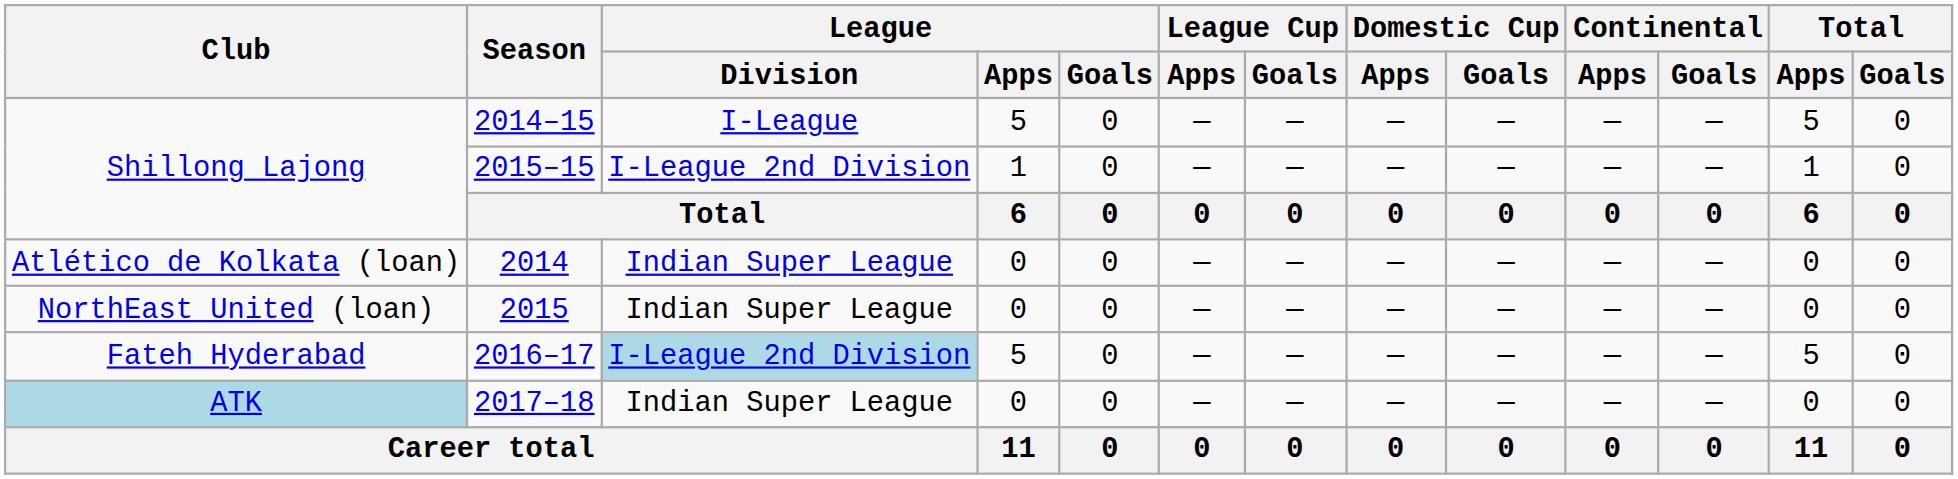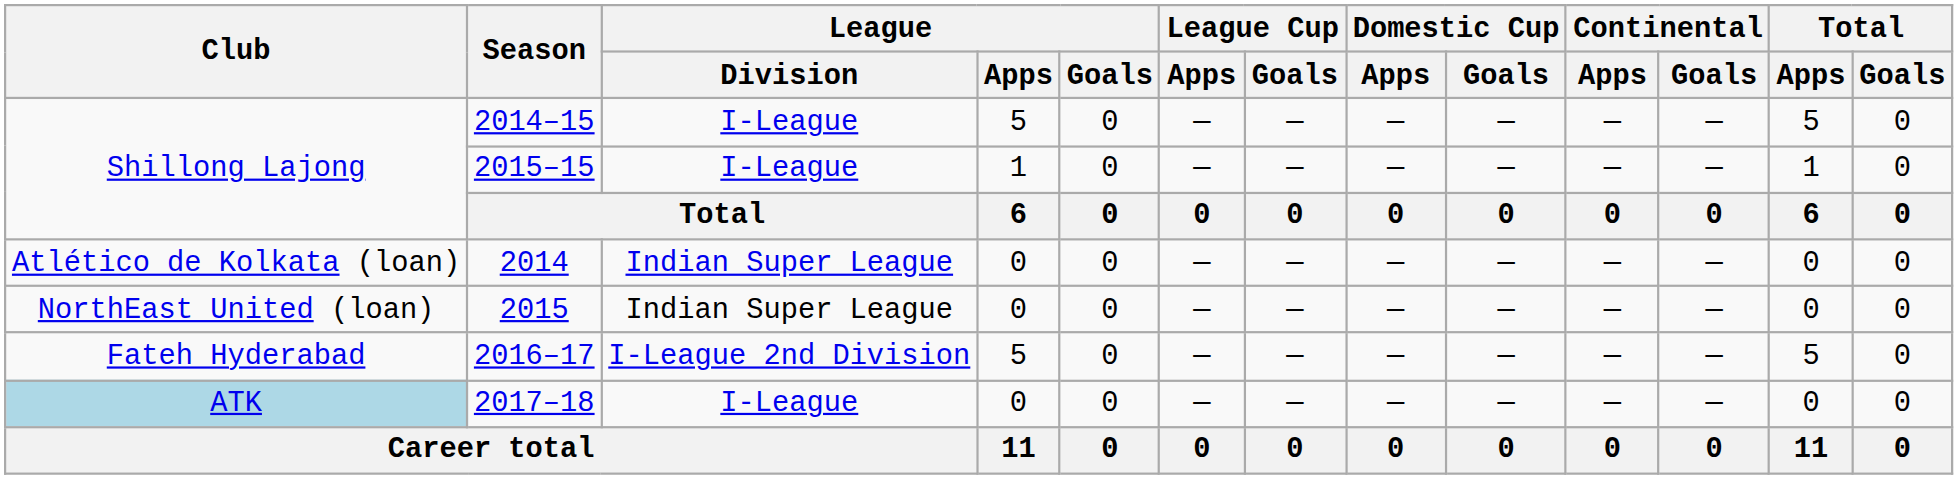2015–15 | League / Division: I-League 2nd Division -> I-League
2016–17 | League / Division: lightblue background -> no background
2017–18 | League / Division: Indian Super League -> I-League
